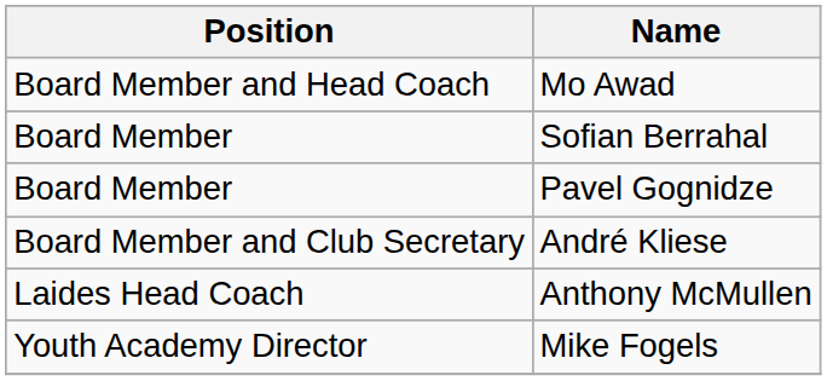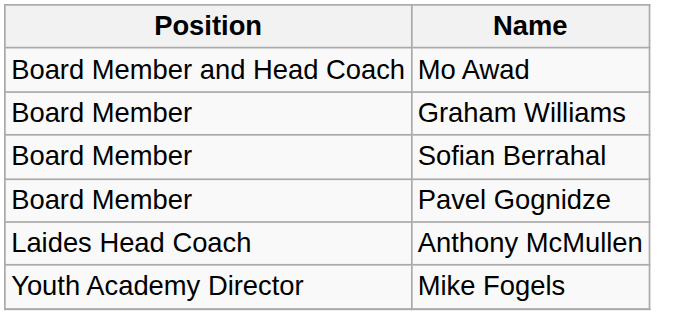+ row: Board Member | Graham Williams
- row: Board Member and Club Secretary | André Kliese
